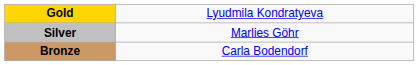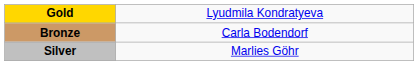rows swapped: Silver <-> Bronze
